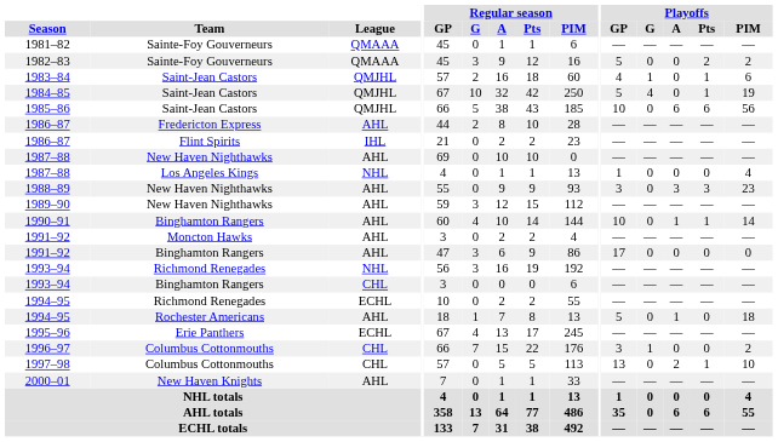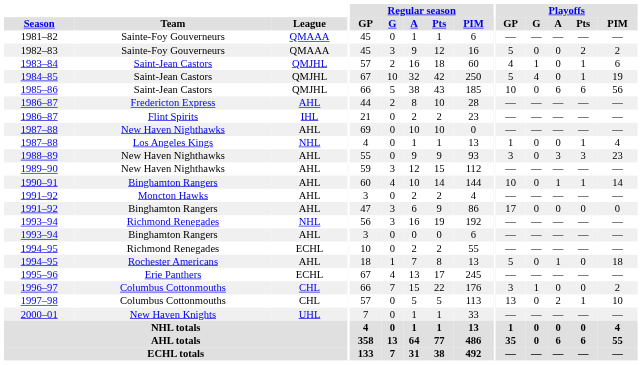1987–88 / Los Angeles Kings | Playoffs / Pts: 0 -> 1
1993–94 / Binghamton Rangers | League: CHL -> AHL
2000–01 | League: AHL -> UHL
